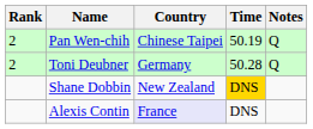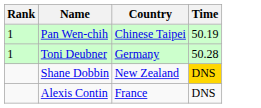- column: Notes | Q | Q
Pan Wen-chih | Rank: 2 -> 1
Toni Deubner | Rank: 2 -> 1
Alexis Contin | Country: lavender background -> no background
